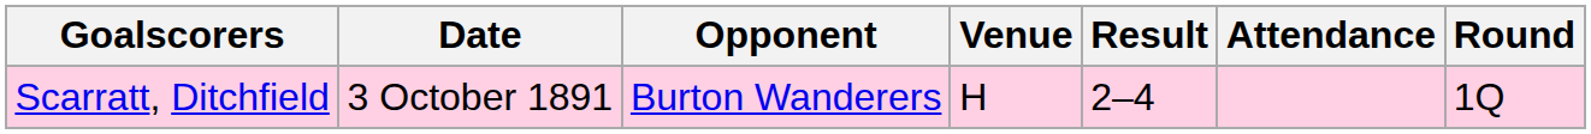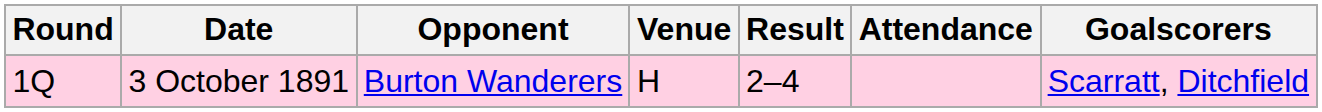columns swapped: Round <-> Goalscorers
